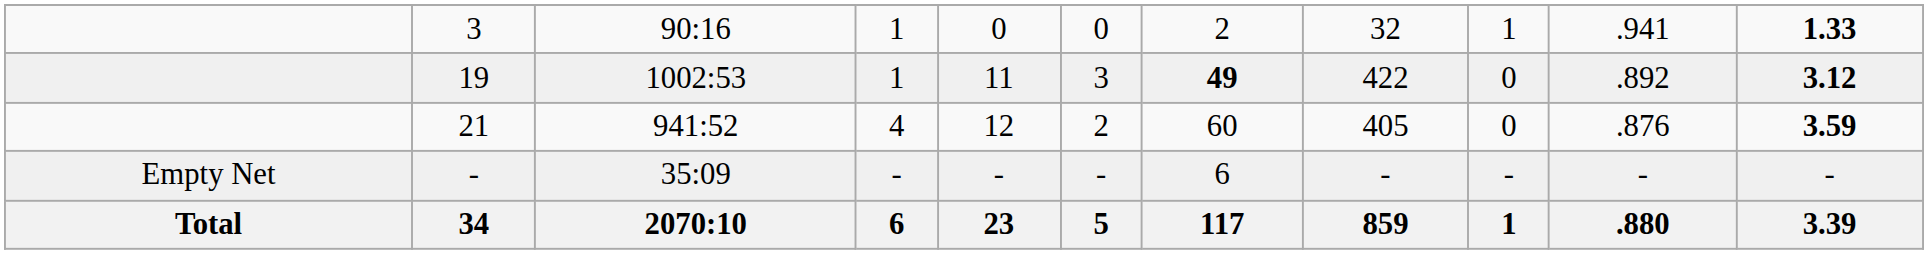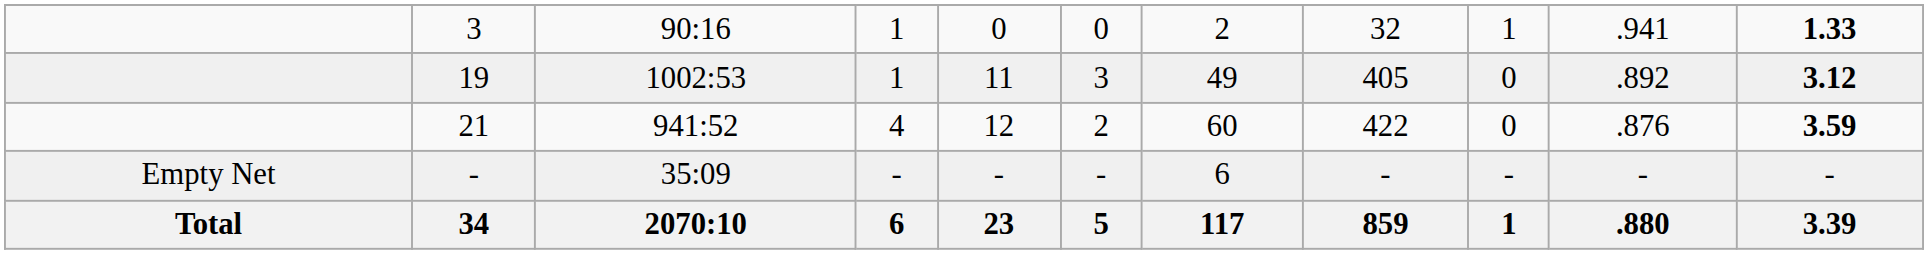19 | column 7: bold -> normal
19 | column 8: 422 -> 405
21 | column 8: 405 -> 422
